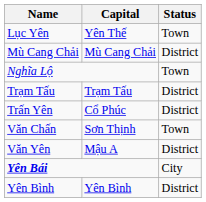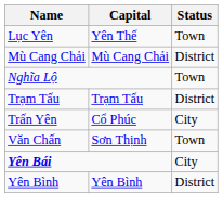Trấn Yên | Status: District -> City
- row: Văn Yên | Mậu A | District
